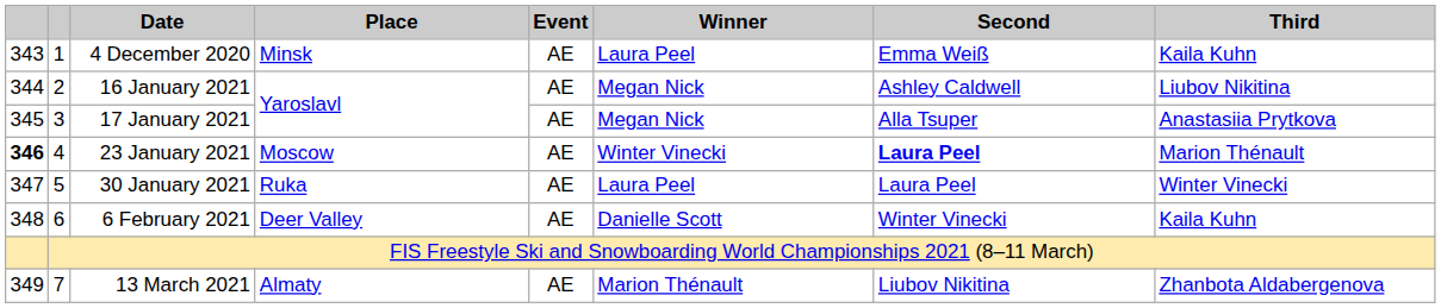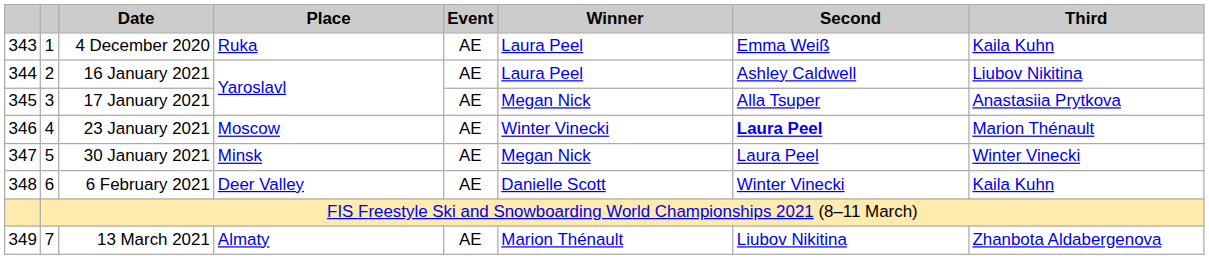4 December 2020 | Place: Minsk -> Ruka
16 January 2021 | Winner: Megan Nick -> Laura Peel
23 January 2021 | column 1: bold -> normal
30 January 2021 | Place: Ruka -> Minsk
30 January 2021 | Winner: Laura Peel -> Megan Nick
